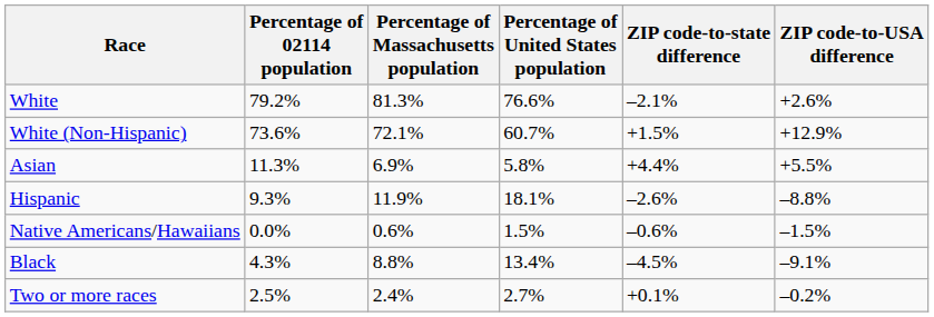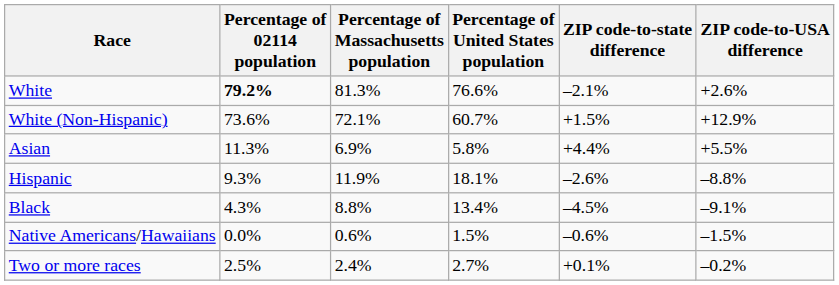White | Percentage of 02114 population: normal -> bold
rows swapped: Black <-> Native Americans/Hawaiians
